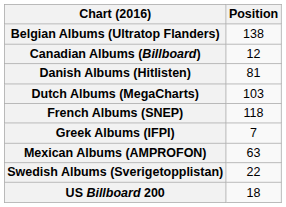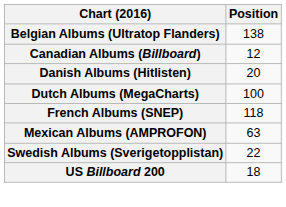Danish Albums (Hitlisten) | Position: 81 -> 20
Dutch Albums (MegaCharts) | Position: 103 -> 100
- row: Greek Albums (IFPI) | 7
